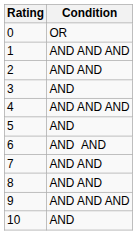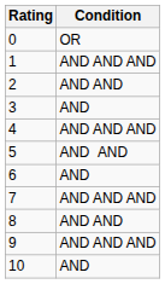5 | Condition: AND -> AND AND
6 | Condition: AND AND -> AND
7 | Condition: AND AND -> AND AND AND
